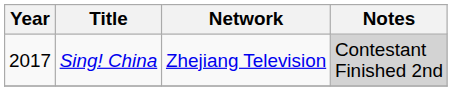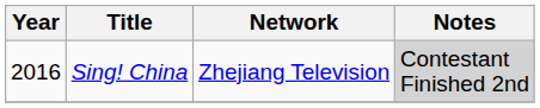Sing! China | Year: 2017 -> 2016
